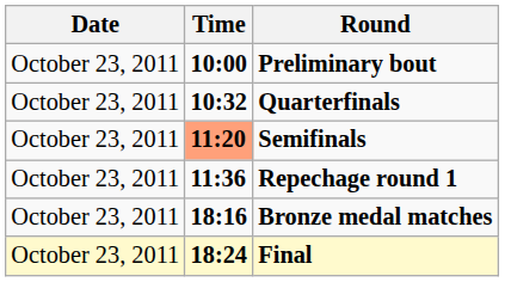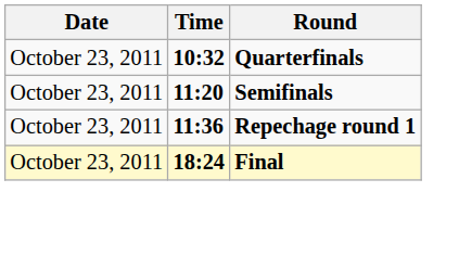- row: October 23, 2011 | 10:00 | Preliminary bout
Semifinals | Time: lightsalmon background -> no background
- row: October 23, 2011 | 18:16 | Bronze medal matches
